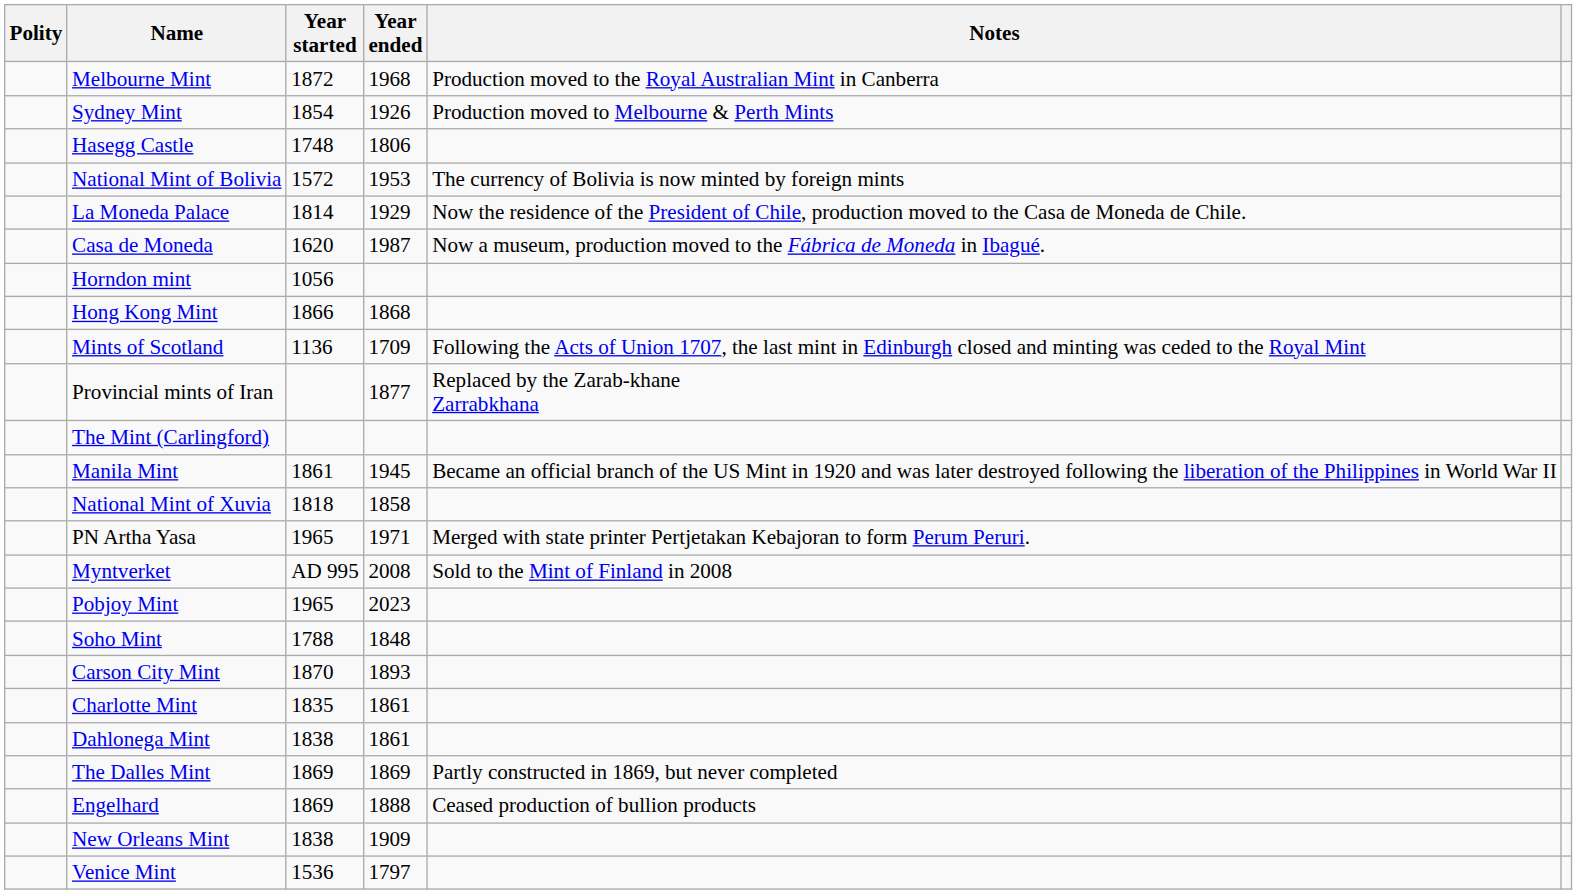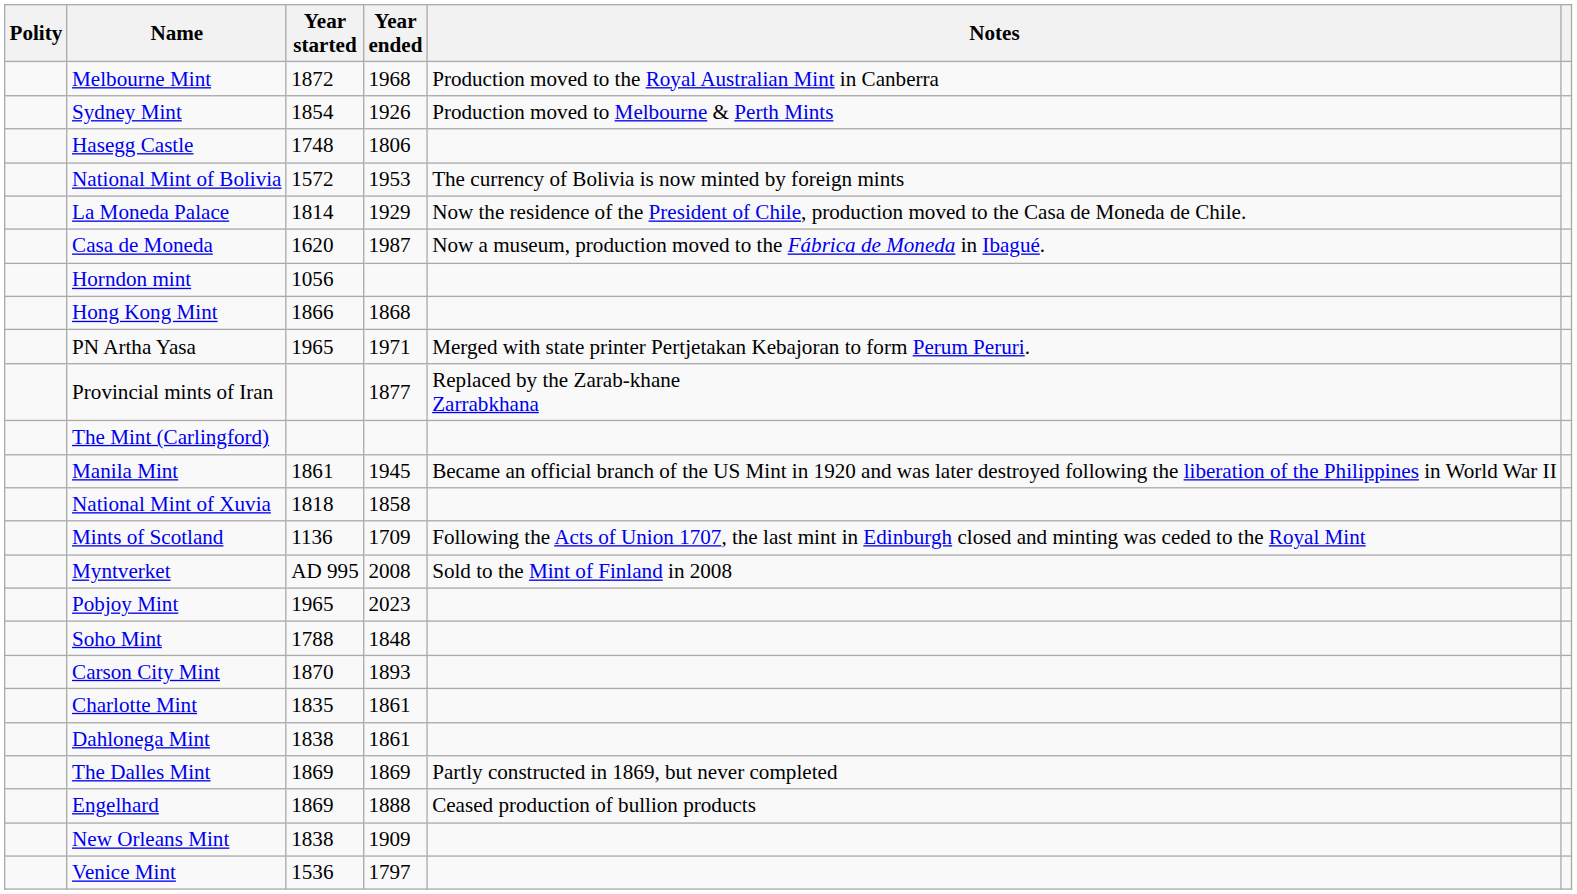rows swapped: PN Artha Yasa <-> Mints of Scotland
